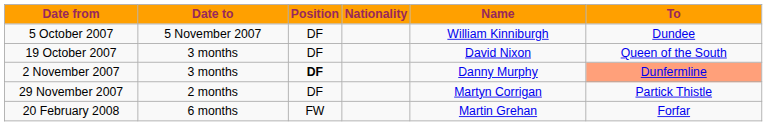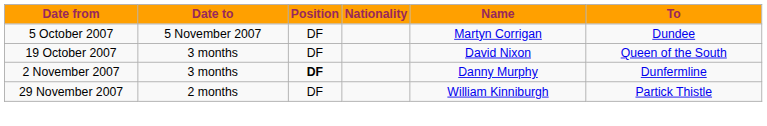5 October 2007 | Name: William Kinniburgh -> Martyn Corrigan
2 November 2007 | To: lightsalmon background -> no background
29 November 2007 | Name: Martyn Corrigan -> William Kinniburgh
- row: 20 February 2008 | 6 months | FW | Martin Grehan | Forfar
